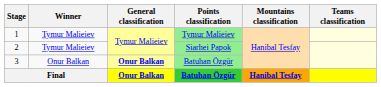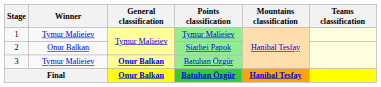Siarhei Papok | Winner: Tymur Malieiev -> Onur Balkan
3 / Batuhan Özgür | Winner: Onur Balkan -> Tymur Malieiev
